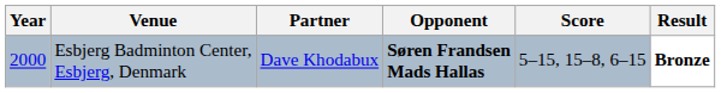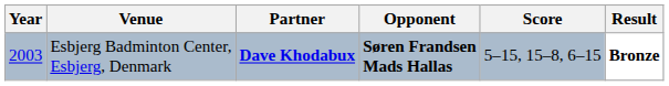Esbjerg Badminton Center, Esbjerg, Denmark | Year: 2000 -> 2003
Esbjerg Badminton Center, Esbjerg, Denmark | Partner: normal -> bold
